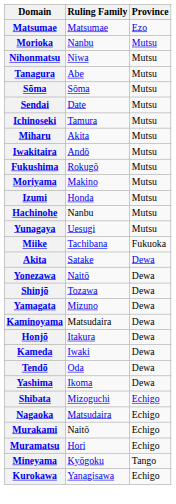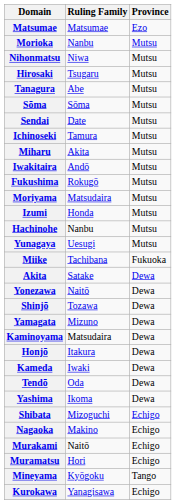+ row: Hirosaki | Tsugaru | Mutsu
Moriyama | Ruling Family: Makino -> Matsudaira
Nagaoka | Ruling Family: Matsudaira -> Makino
